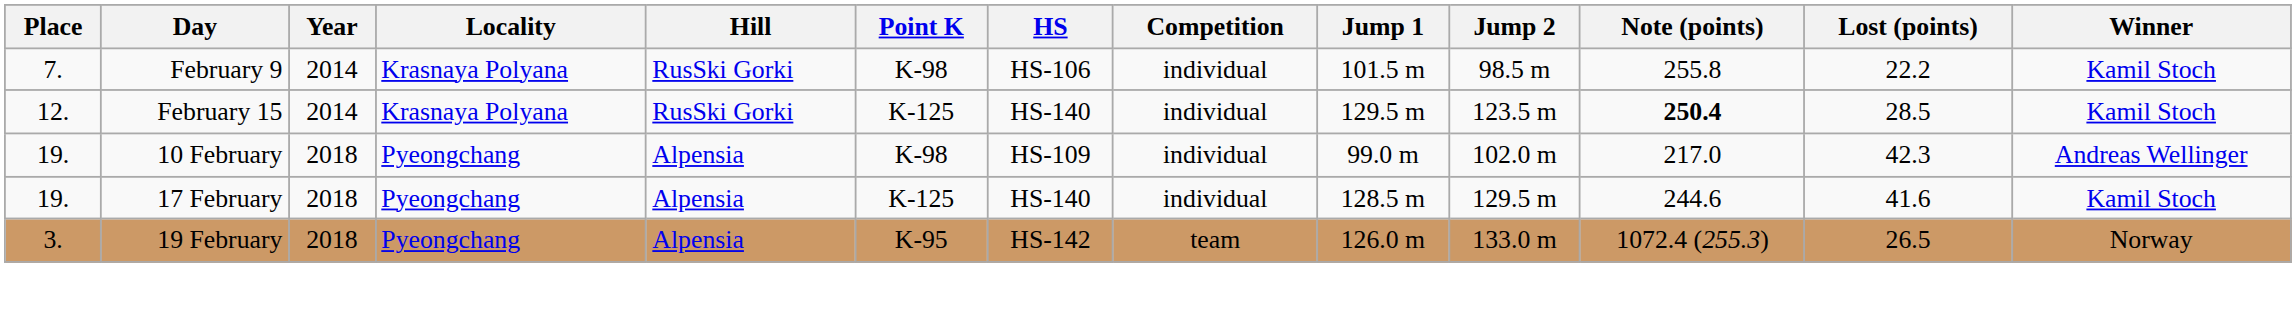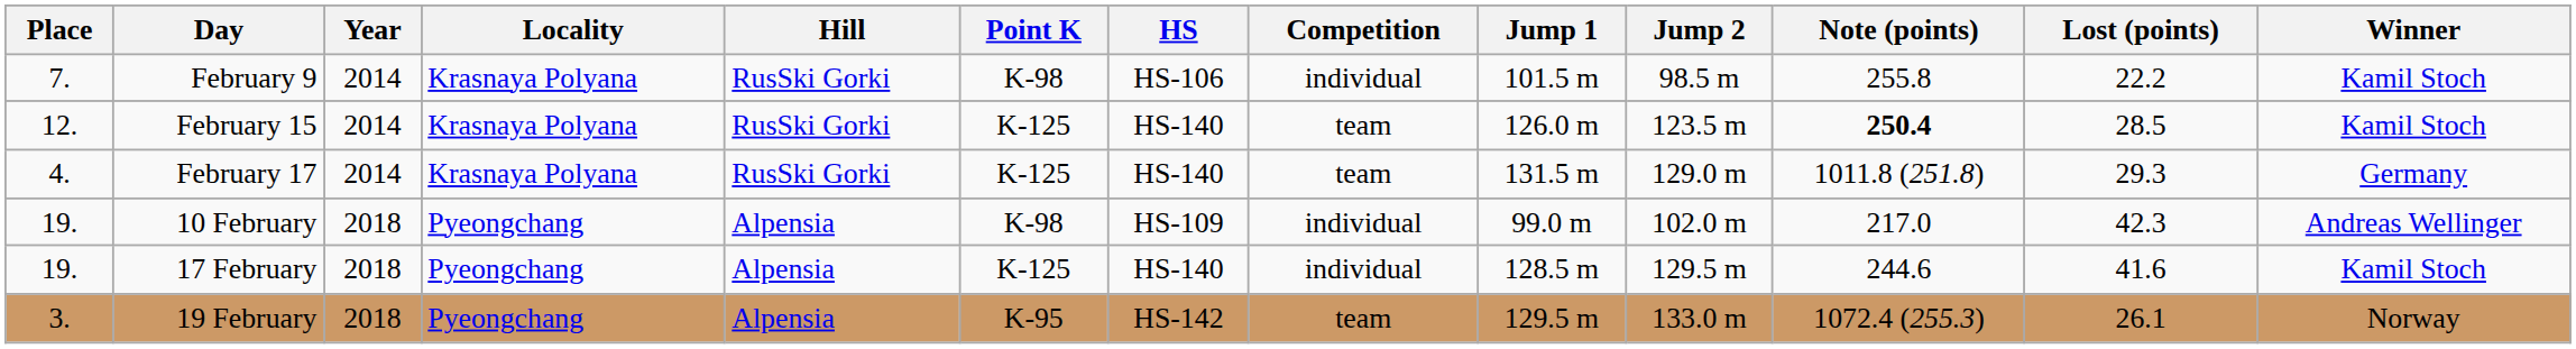February 15 | Competition: individual -> team
February 15 | Jump 1: 129.5 m -> 126.0 m
+ row: 4. | February 17 | 2014 | Krasnaya Polyana | RusSki Gorki | K-125 | HS-140 | team | 131.5 m | 129.0 m | 1011.8 (251.8) | 29.3 | Germany
19 February | Jump 1: 126.0 m -> 129.5 m
19 February | Lost (points): 26.5 -> 26.1
